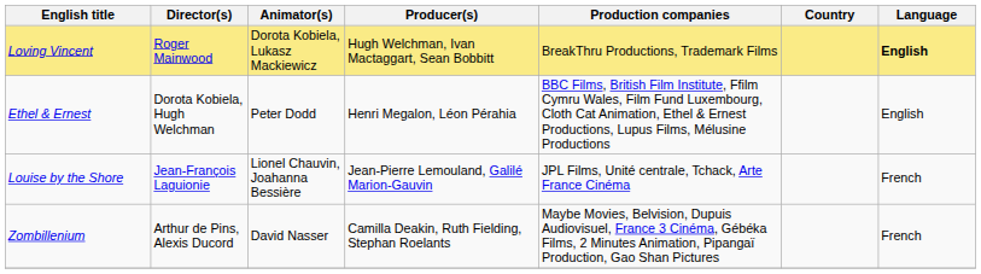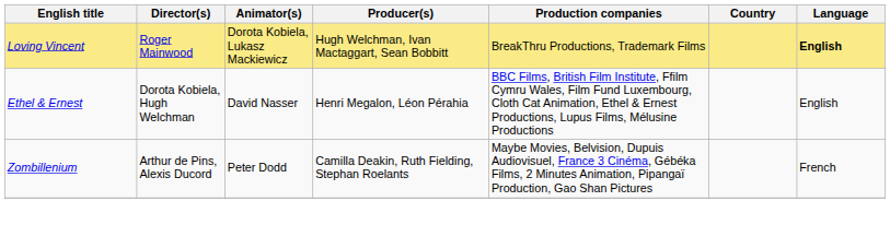Ethel & Ernest | Animator(s): Peter Dodd -> David Nasser
- row: Louise by the Shore | Jean-François Laguionie | Lionel Chauvin, Joahanna Bessière | Jean-Pierre Lemouland, Galilé Marion-Gauvin | JPL Films, Unité centrale, Tchack, Arte France Cinéma | French
Zombillenium | Animator(s): David Nasser -> Peter Dodd
